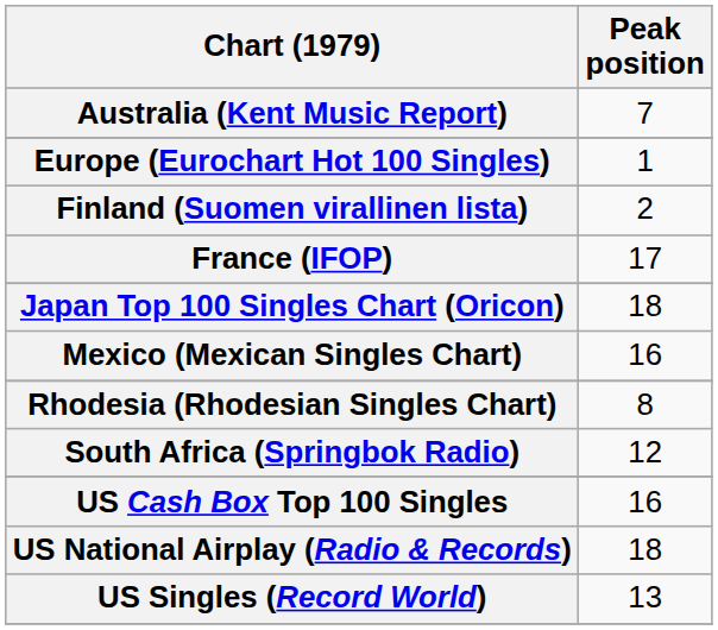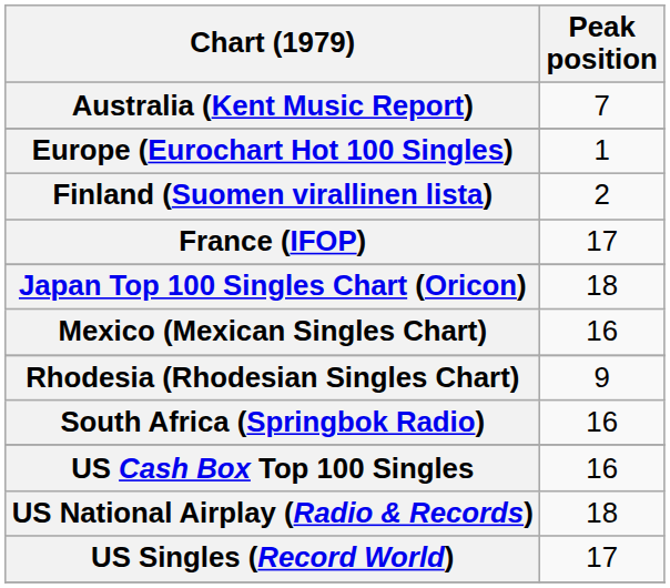Rhodesia (Rhodesian Singles Chart) | Peak position: 8 -> 9
South Africa (Springbok Radio) | Peak position: 12 -> 16
US Singles (Record World) | Peak position: 13 -> 17
